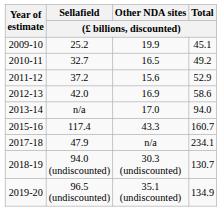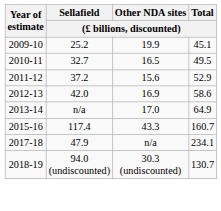2010-11 | Total / (£ billions, discounted): 49.2 -> 49.5
2013-14 | Total / (£ billions, discounted): 94.0 -> 64.9
- row: 2019-20 | 96.5 (undiscounted) | 35.1 (undiscounted) | 134.9
